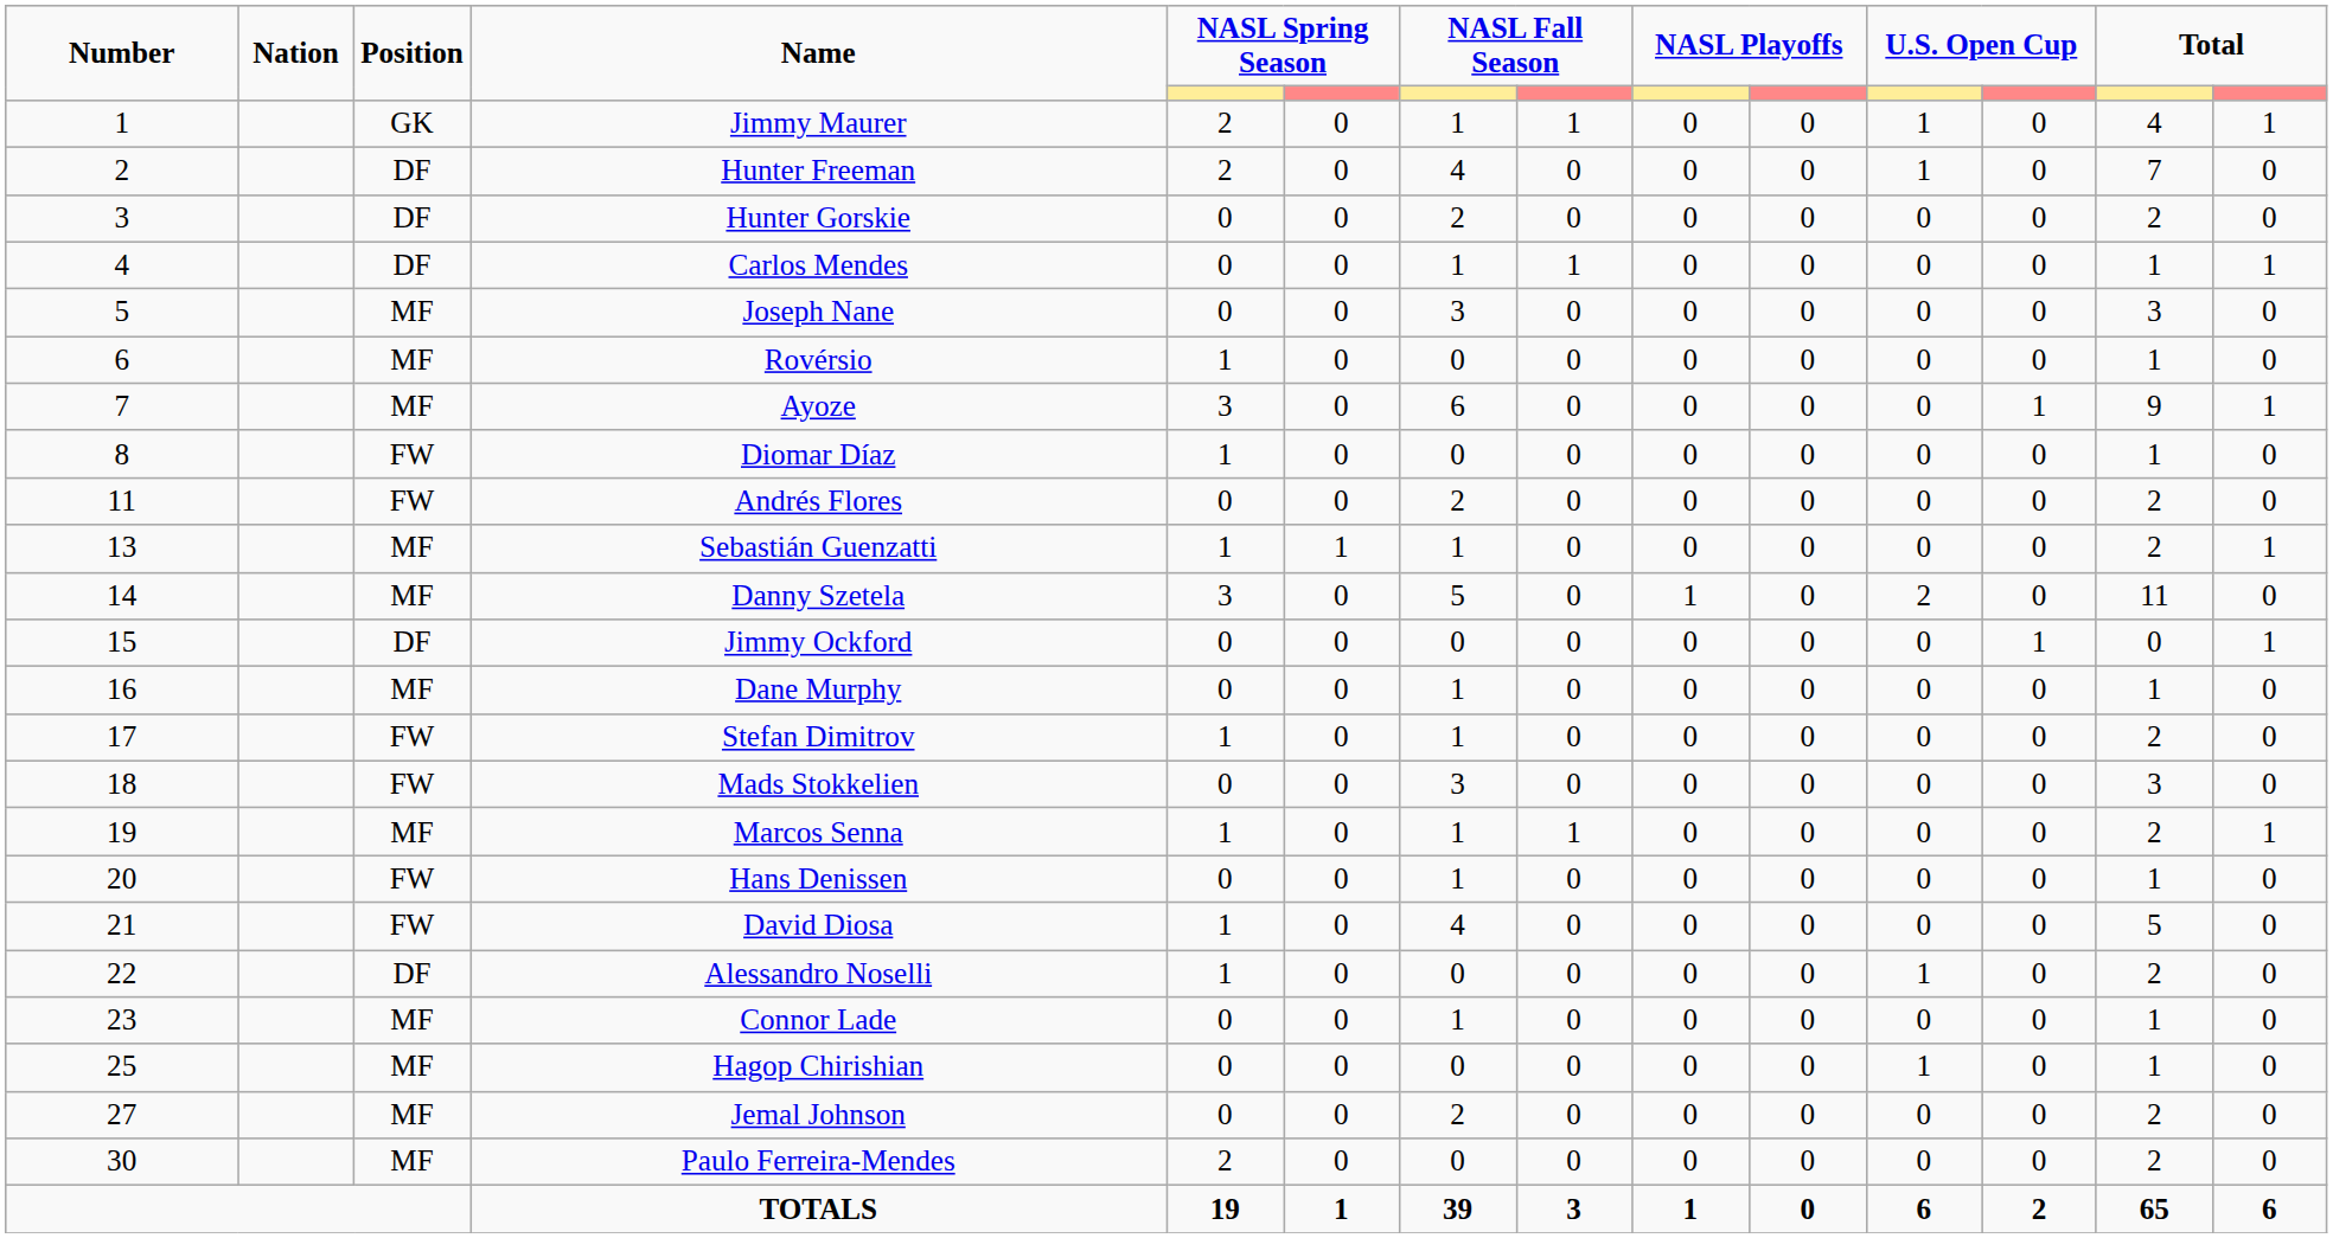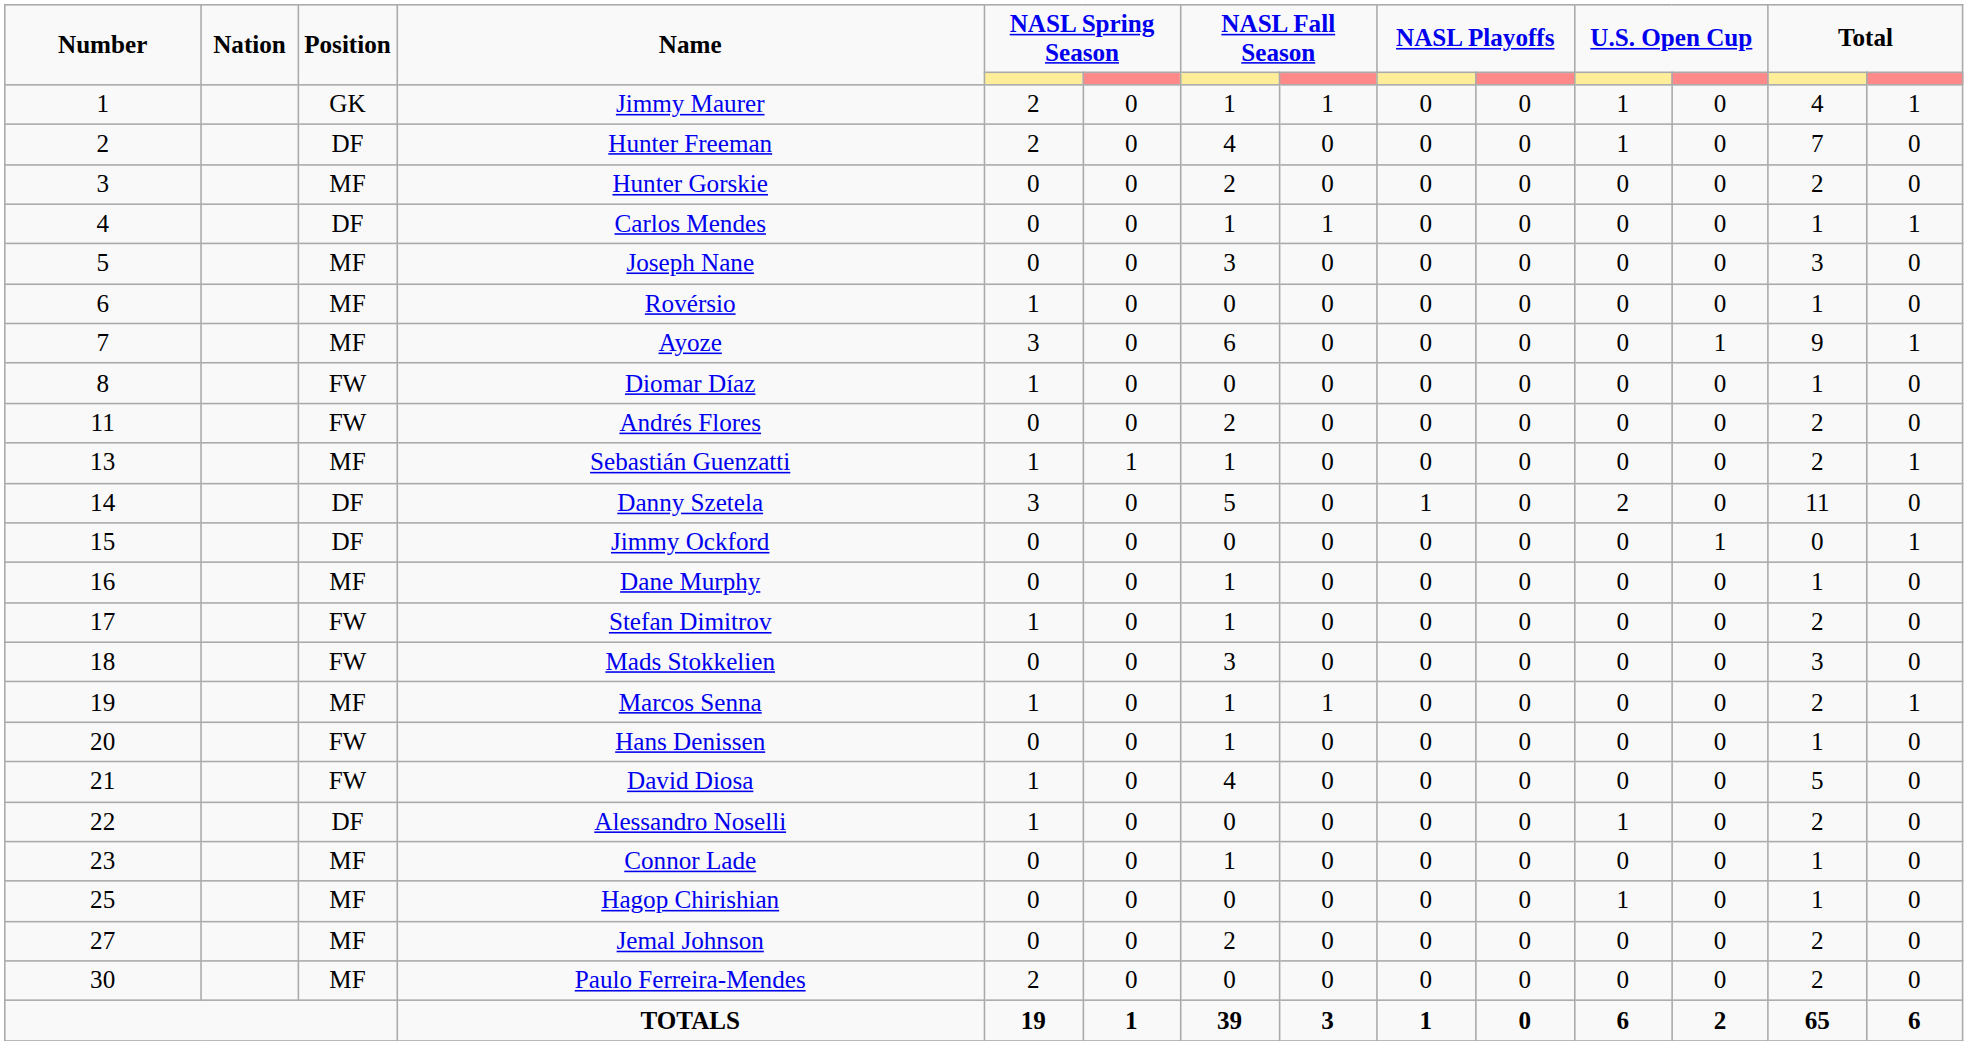Hunter Gorskie | Position: DF -> MF
Danny Szetela | Position: MF -> DF
